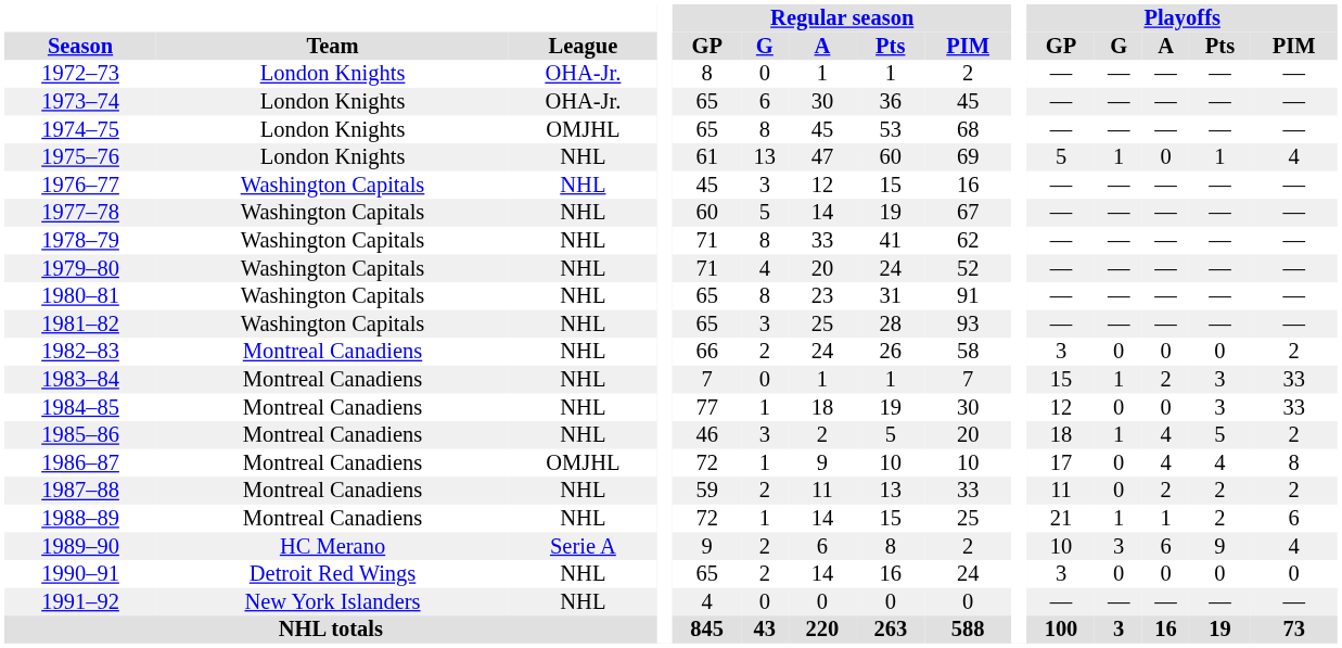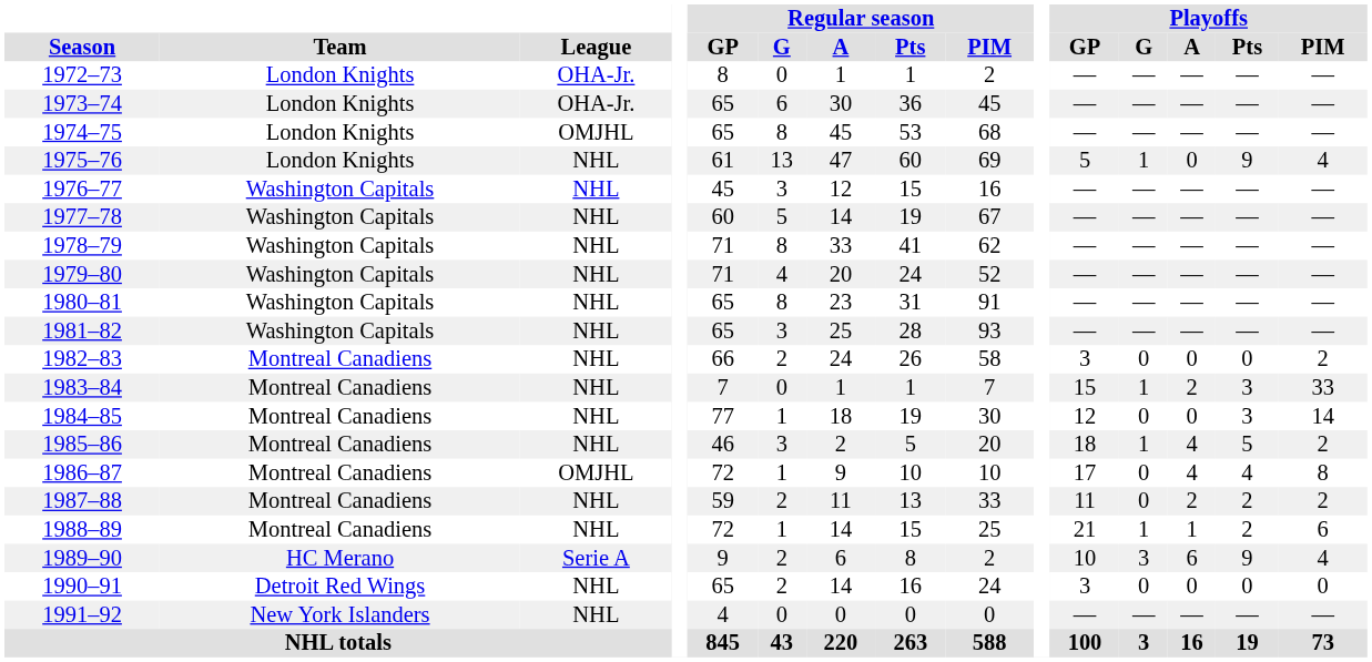1975–76 | Playoffs / Pts: 1 -> 9
1984–85 | Playoffs / PIM: 33 -> 14
